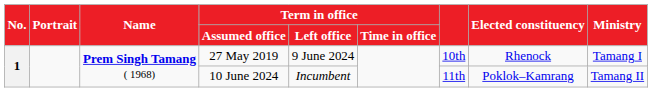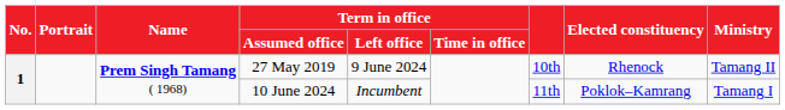27 May 2019 | Ministry: Tamang I -> Tamang II
10 June 2024 | Ministry: Tamang II -> Tamang I
